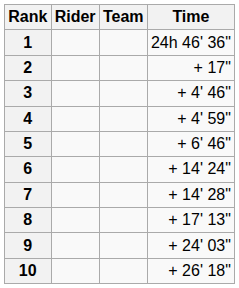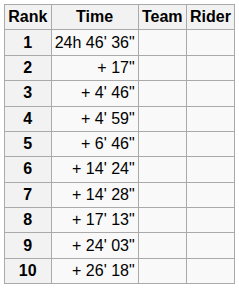columns swapped: Rider <-> Time
